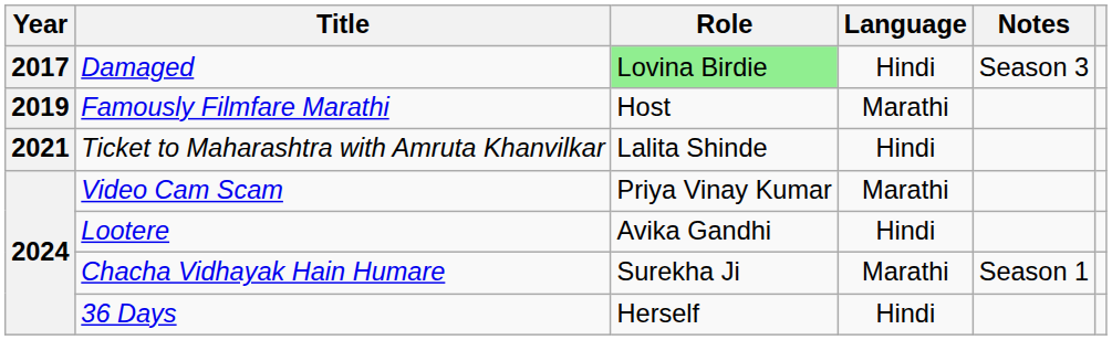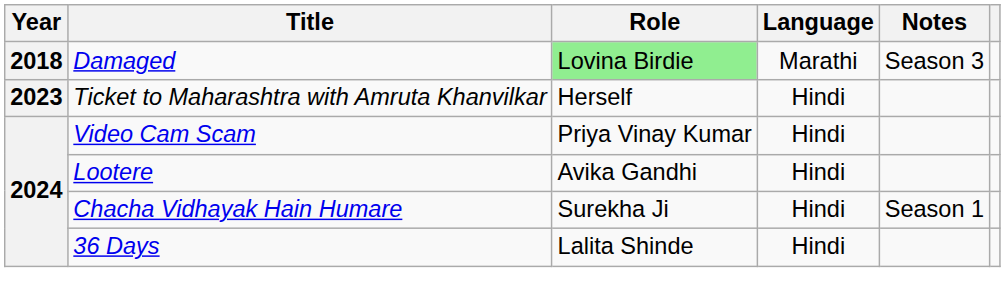Damaged | Year: 2017 -> 2018
Damaged | Language: Hindi -> Marathi
- row: 2019 | Famously Filmfare Marathi | Host | Marathi
Ticket to Maharashtra with Amruta Khanvilkar | Year: 2021 -> 2023
Ticket to Maharashtra with Amruta Khanvilkar | Role: Lalita Shinde -> Herself
Video Cam Scam | Language: Marathi -> Hindi
Chacha Vidhayak Hain Humare | Language: Marathi -> Hindi
36 Days | Role: Herself -> Lalita Shinde
